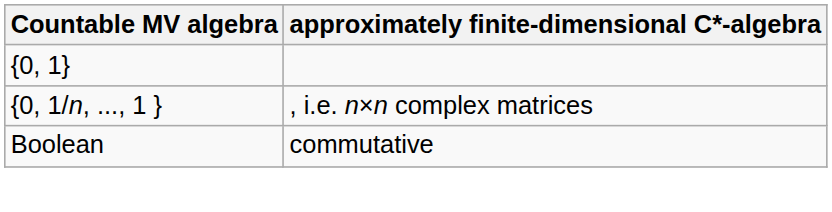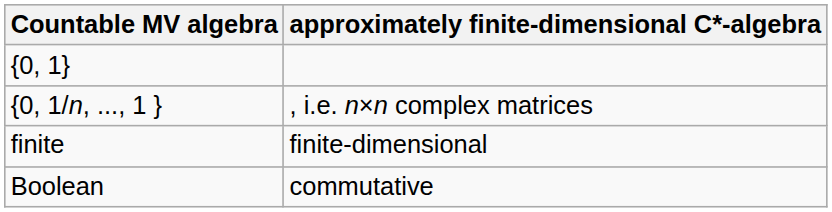+ row: finite | finite-dimensional
